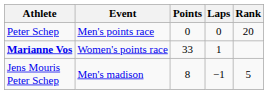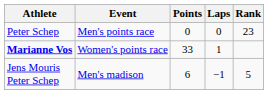Peter Schep | Rank: 20 -> 23
Jens Mouris Peter Schep | Points: 8 -> 6
